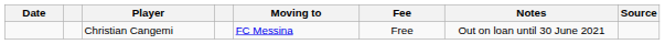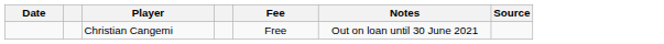- column: Moving to | FC Messina
